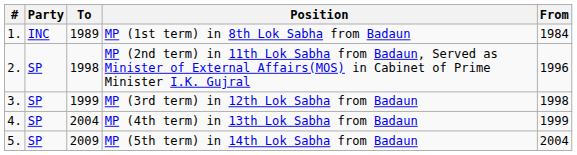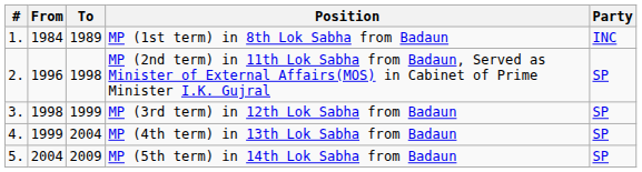columns swapped: From <-> Party
